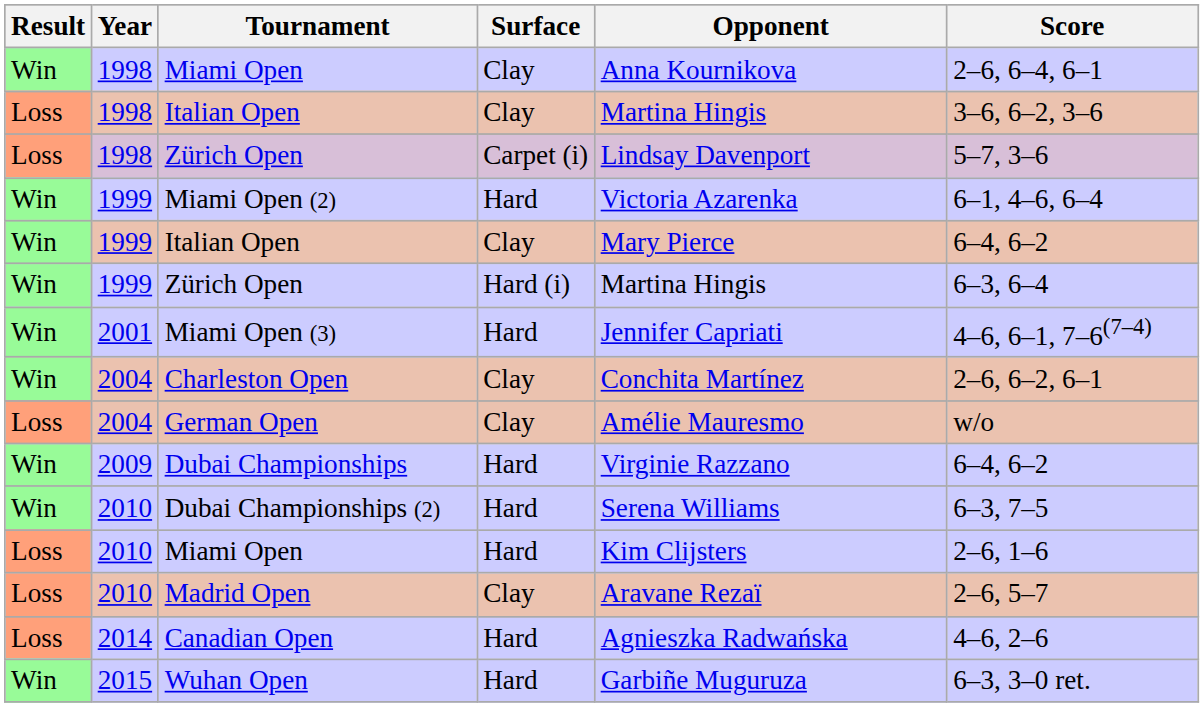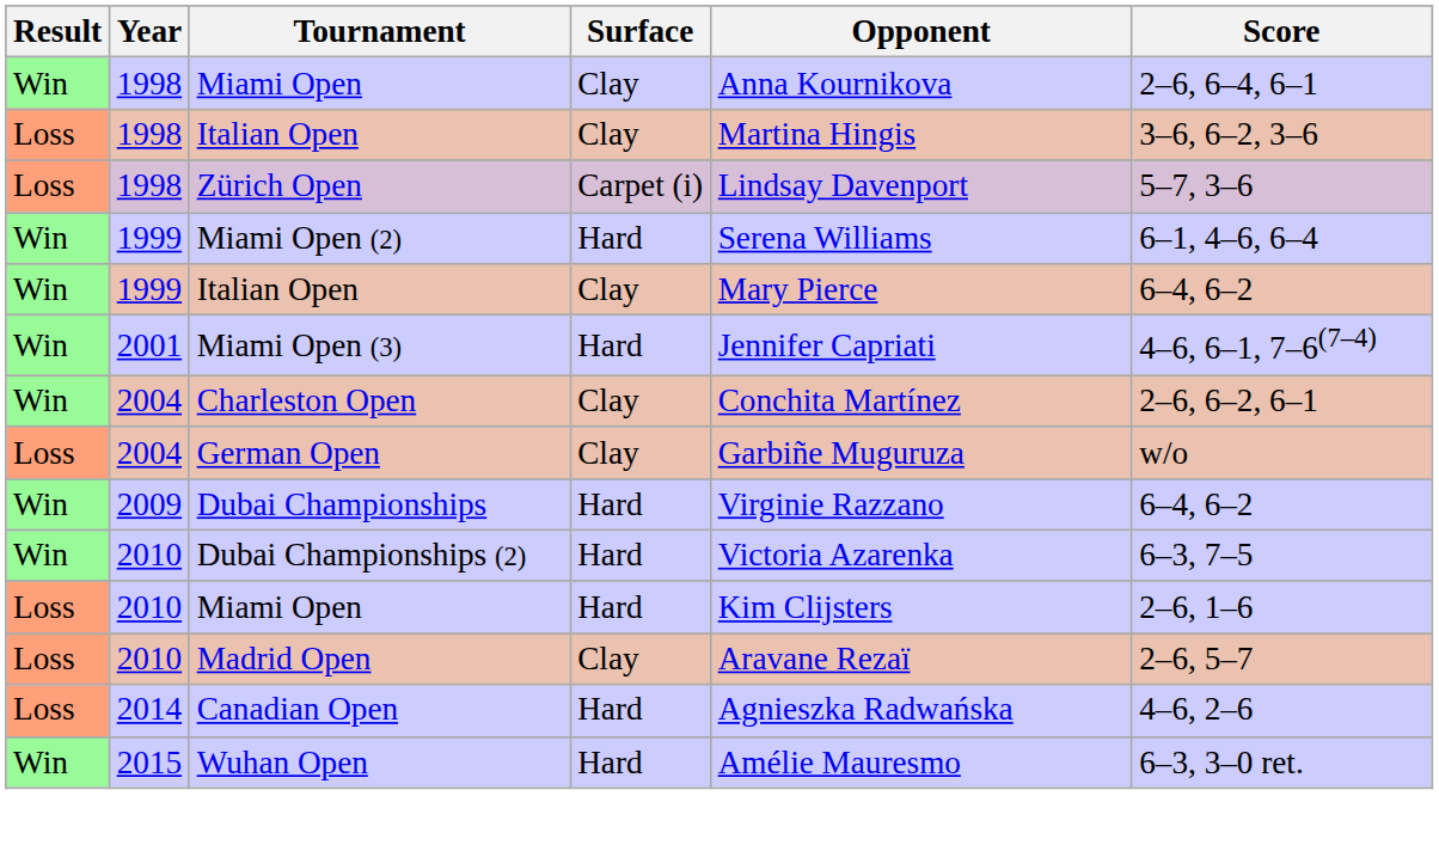Miami Open (2) | Opponent: Victoria Azarenka -> Serena Williams
- row: Win | 1999 | Zürich Open | Hard (i) | Martina Hingis | 6–3, 6–4
German Open | Opponent: Amélie Mauresmo -> Garbiñe Muguruza
Dubai Championships (2) | Opponent: Serena Williams -> Victoria Azarenka
Wuhan Open | Opponent: Garbiñe Muguruza -> Amélie Mauresmo
